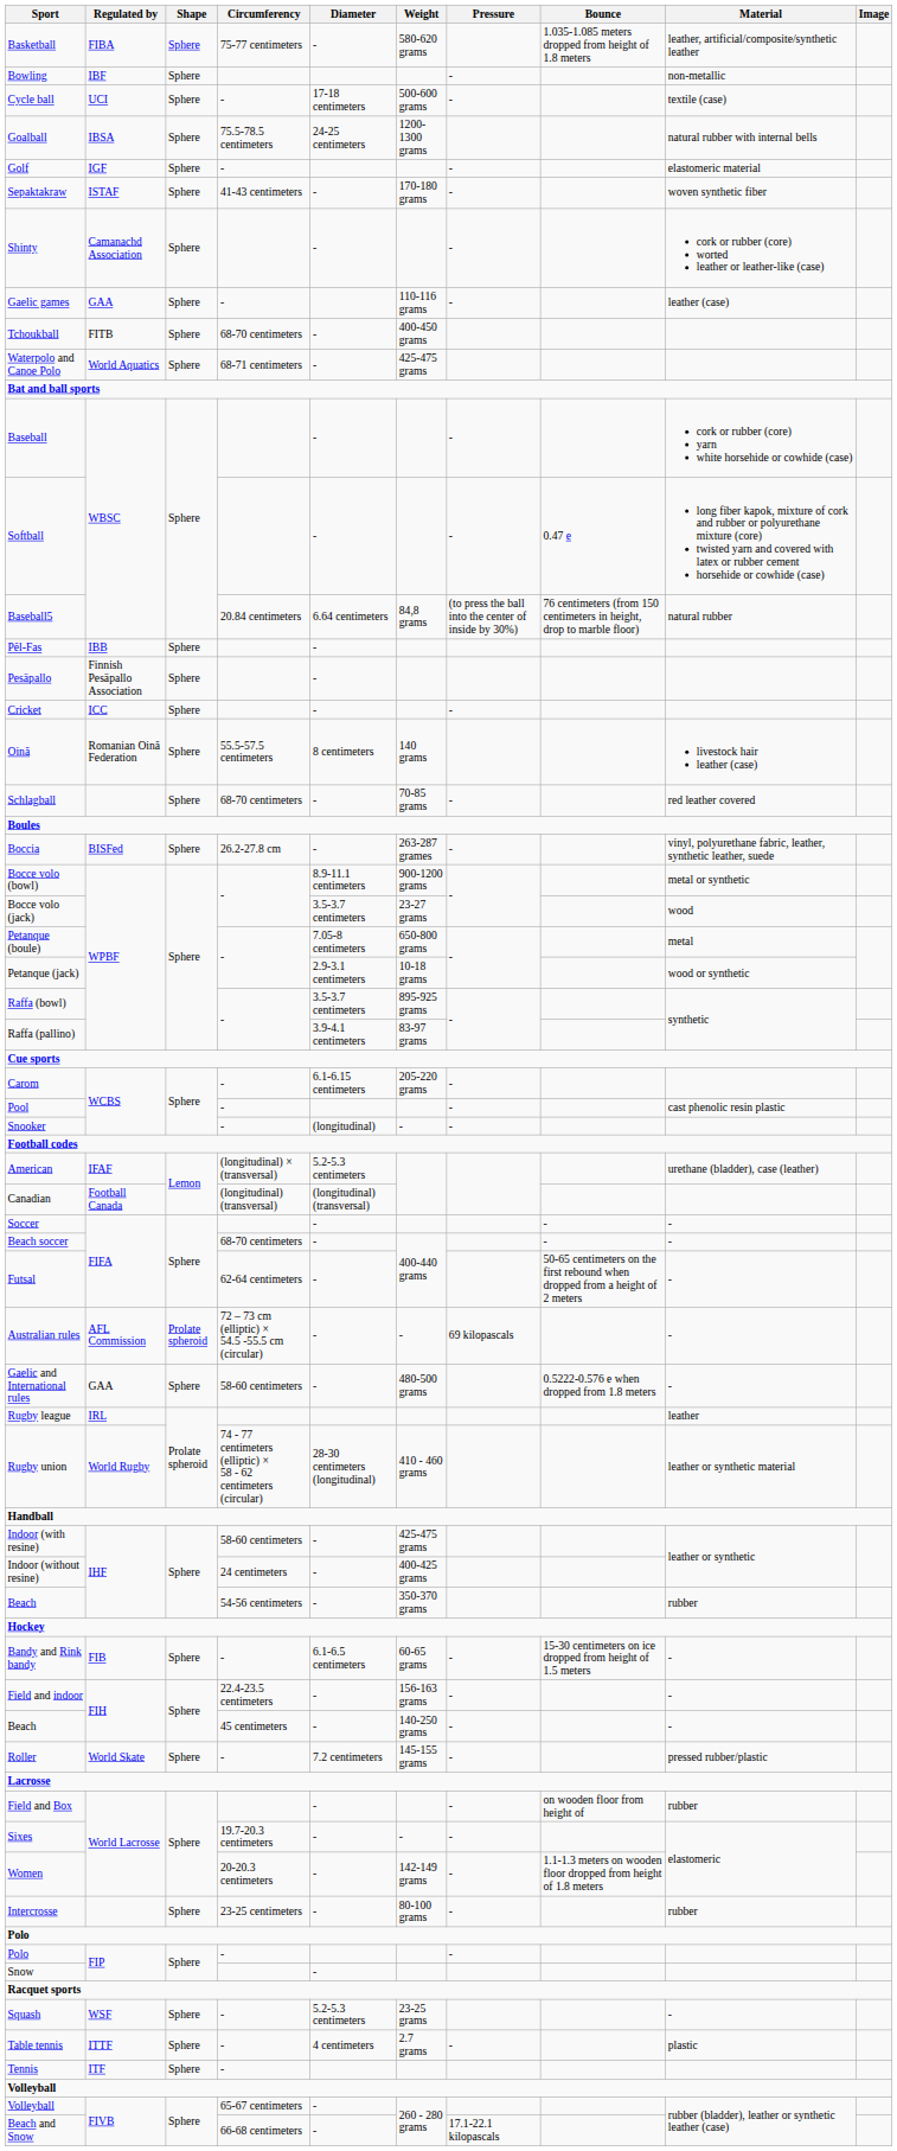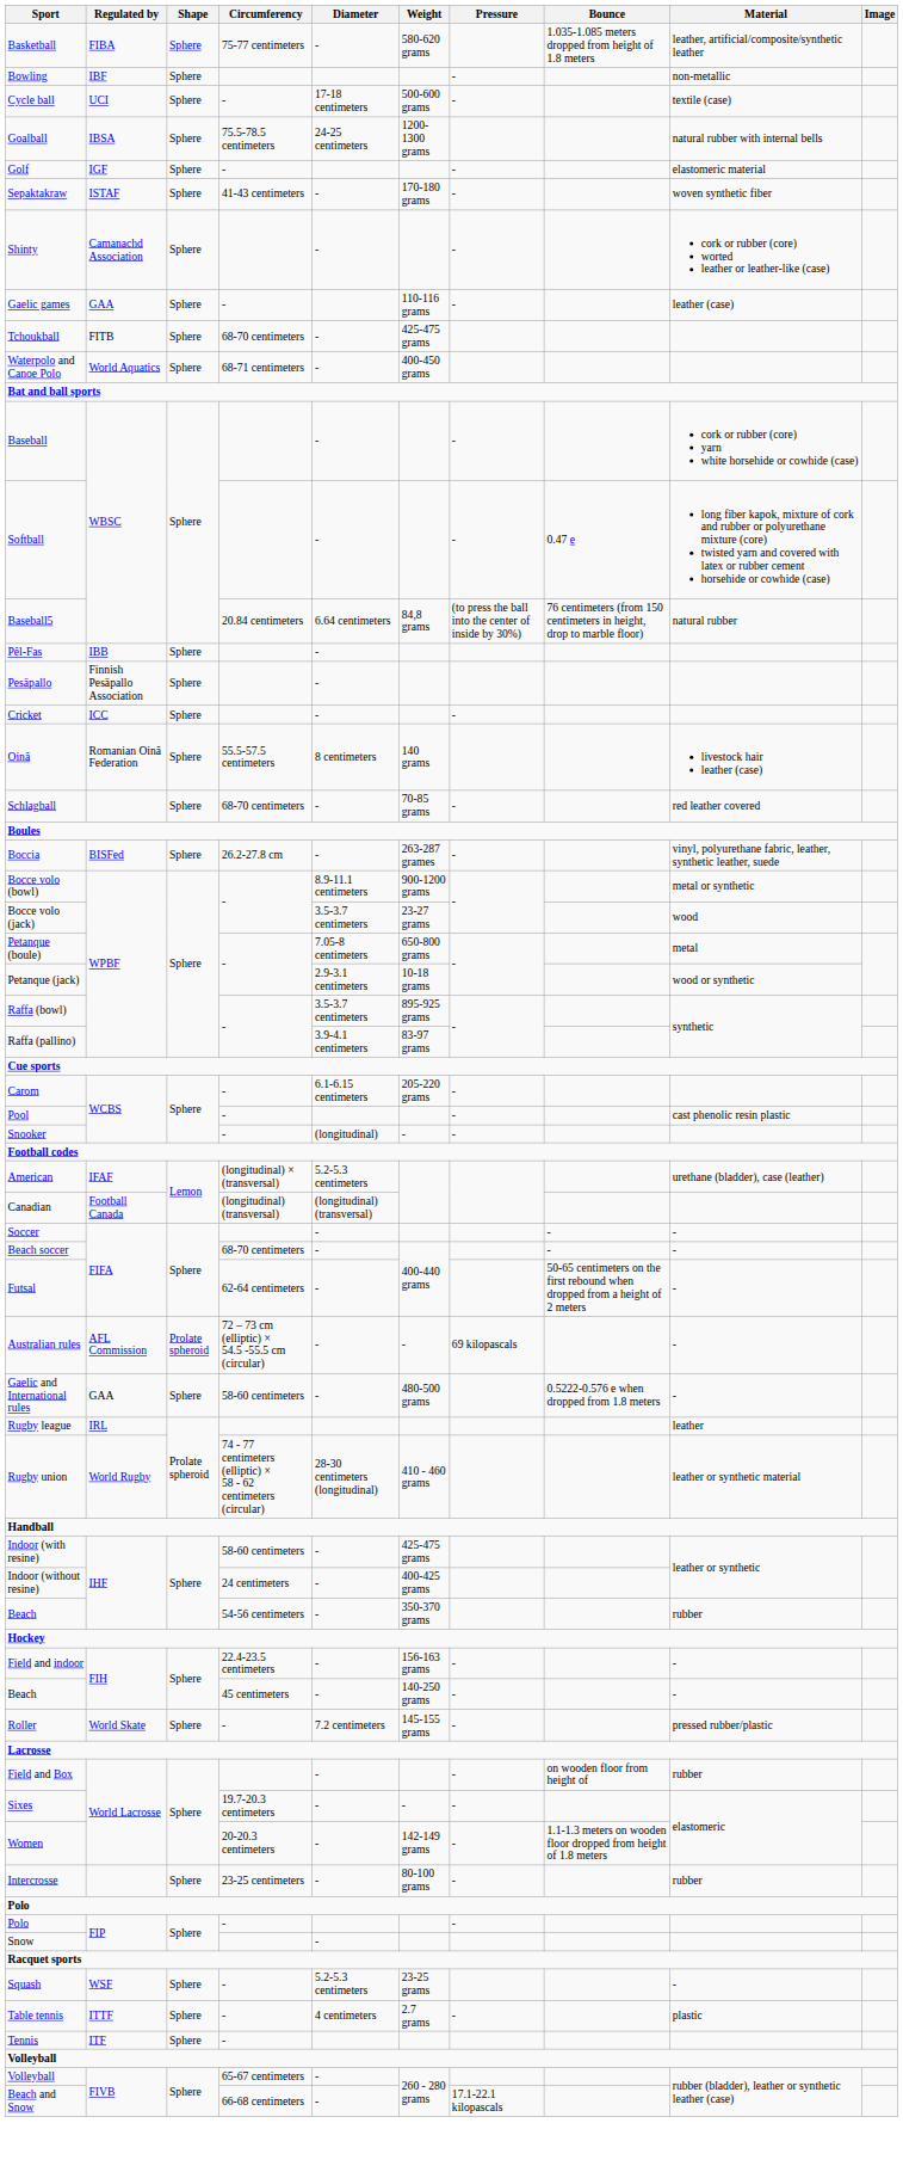Tchoukball | Weight: 400-450 grams -> 425-475 grams
Waterpolo and Canoe Polo | Weight: 425-475 grams -> 400-450 grams
- row: Bandy and Rink bandy | FIB | Sphere | - | 6.1-6.5 centimeters | 60-65 grams | - | 15-30 centimeters on ice dropped from height of 1.5 meters | -
